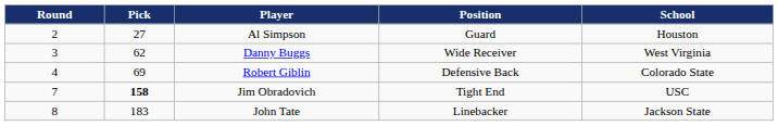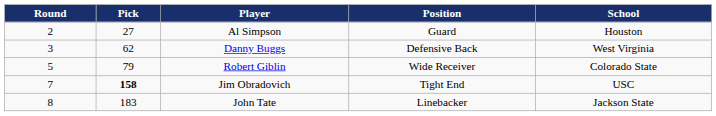Danny Buggs | Position: Wide Receiver -> Defensive Back
Robert Giblin | Round: 4 -> 5
Robert Giblin | Pick: 69 -> 79
Robert Giblin | Position: Defensive Back -> Wide Receiver
